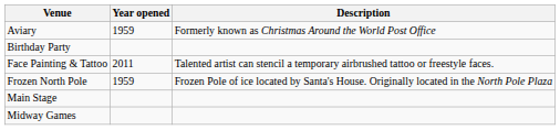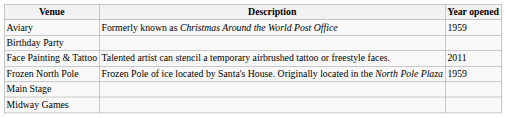columns swapped: Year opened <-> Description
